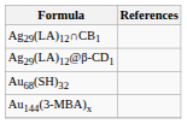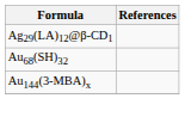- row: Ag29(LA)12∩CB1
